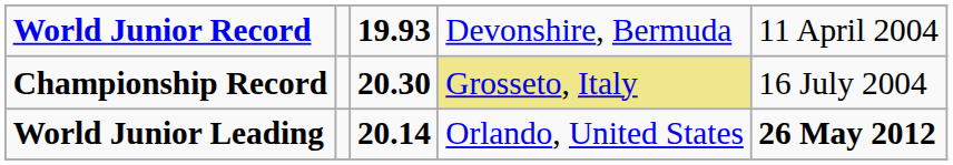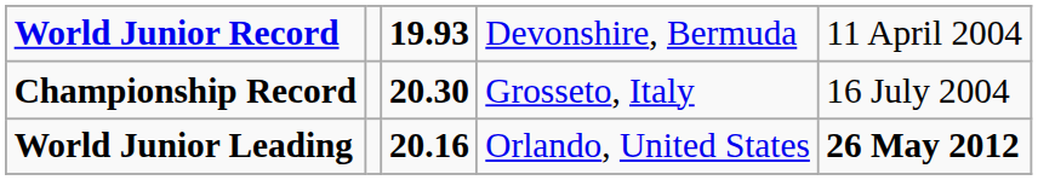Championship Record | column 4: khaki background -> no background
World Junior Leading | column 3: 20.14 -> 20.16
